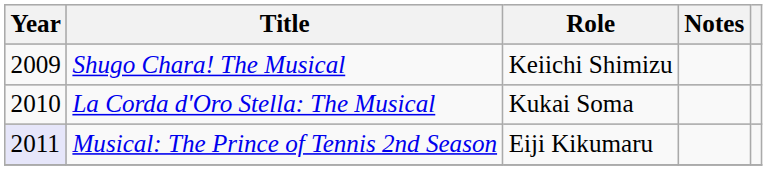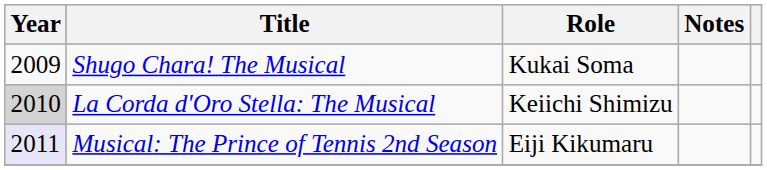Shugo Chara! The Musical | Role: Keiichi Shimizu -> Kukai Soma
La Corda d'Oro Stella: The Musical | Year: no background -> lightgrey background
La Corda d'Oro Stella: The Musical | Role: Kukai Soma -> Keiichi Shimizu
